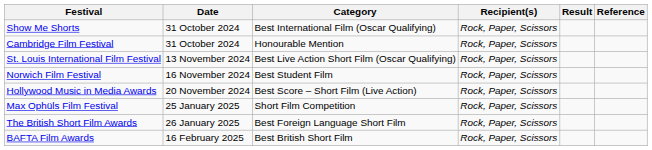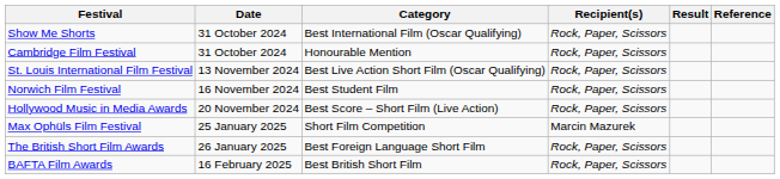Max Ophüls Film Festival | Recipient(s): Rock, Paper, Scissors -> Marcin Mazurek
